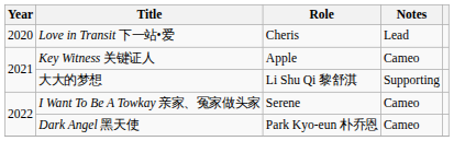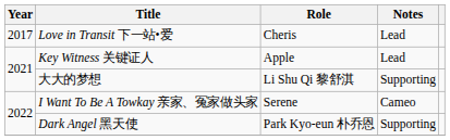Love in Transit 下一站•爱 | Year: 2020 -> 2017
Key Witness 关键证人 | Notes: Cameo -> Lead
Dark Angel 黑天使 | Notes: Cameo -> Supporting
